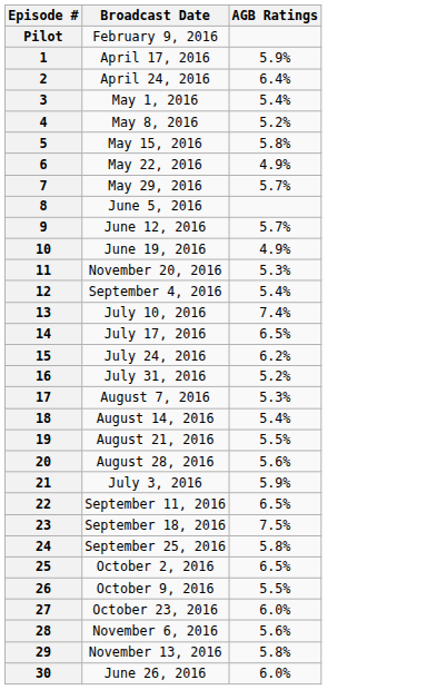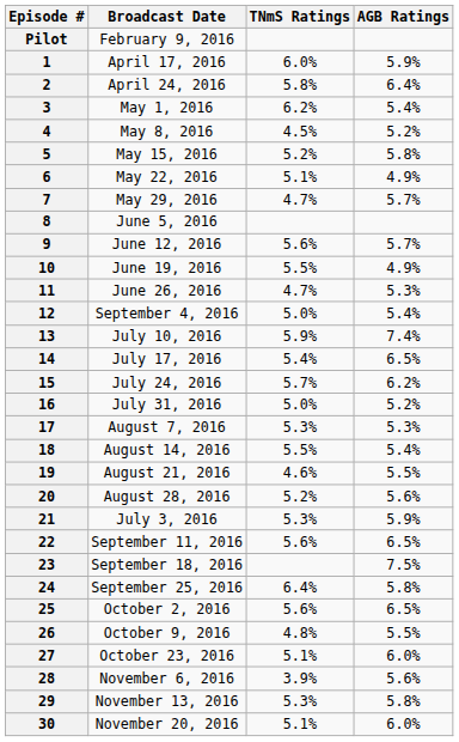+ column: TNmS Ratings | 6.0% | 5.8% | 6.2% | 4.5% | 5.2% | 5.1% | 4.7% | 5.6% | 5.5% | 4.7% | 5.0% | 5.9% | 5.4% | 5.7% | 5.0% | 5.3% | 5.5% | 4.6% | 5.2% | 5.3% | 5.6% | 6.4% | 5.6% | 4.8% | 5.1% | 3.9% | 5.3% | 5.1%
11 | Broadcast Date: November 20, 2016 -> June 26, 2016
30 | Broadcast Date: June 26, 2016 -> November 20, 2016
